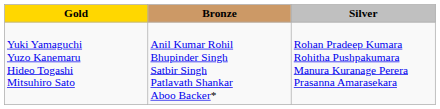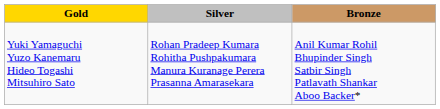columns swapped: Silver <-> Bronze
